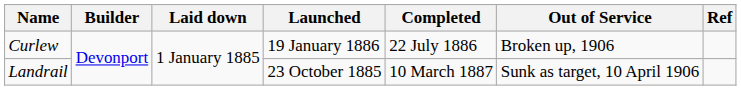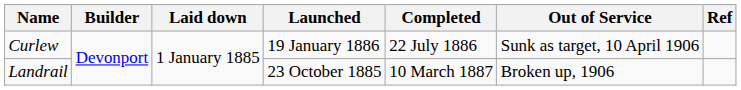Curlew | Out of Service: Broken up, 1906 -> Sunk as target, 10 April 1906
Landrail | Out of Service: Sunk as target, 10 April 1906 -> Broken up, 1906
